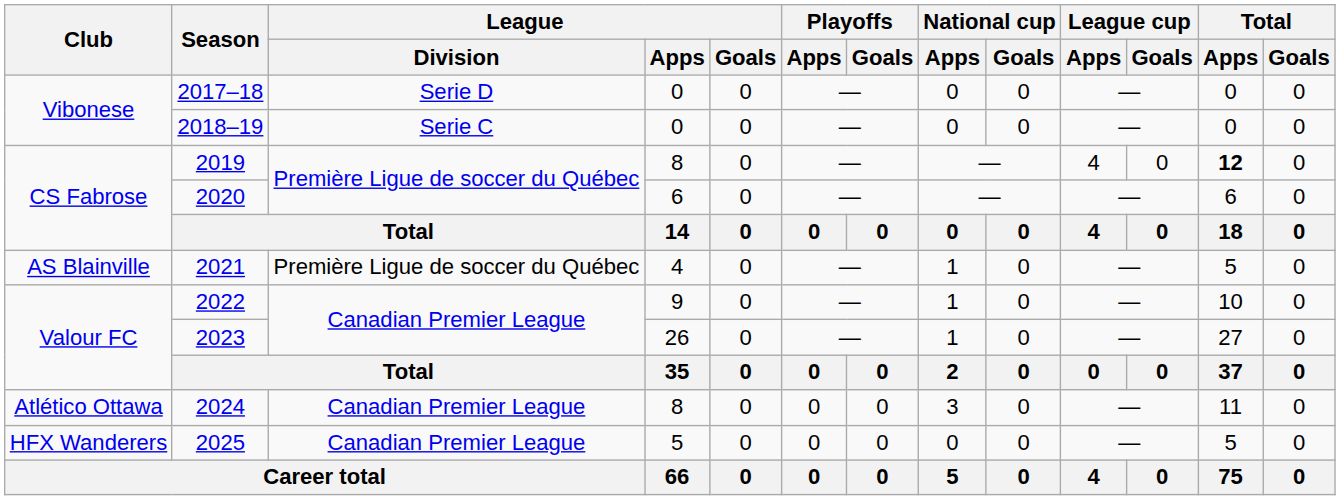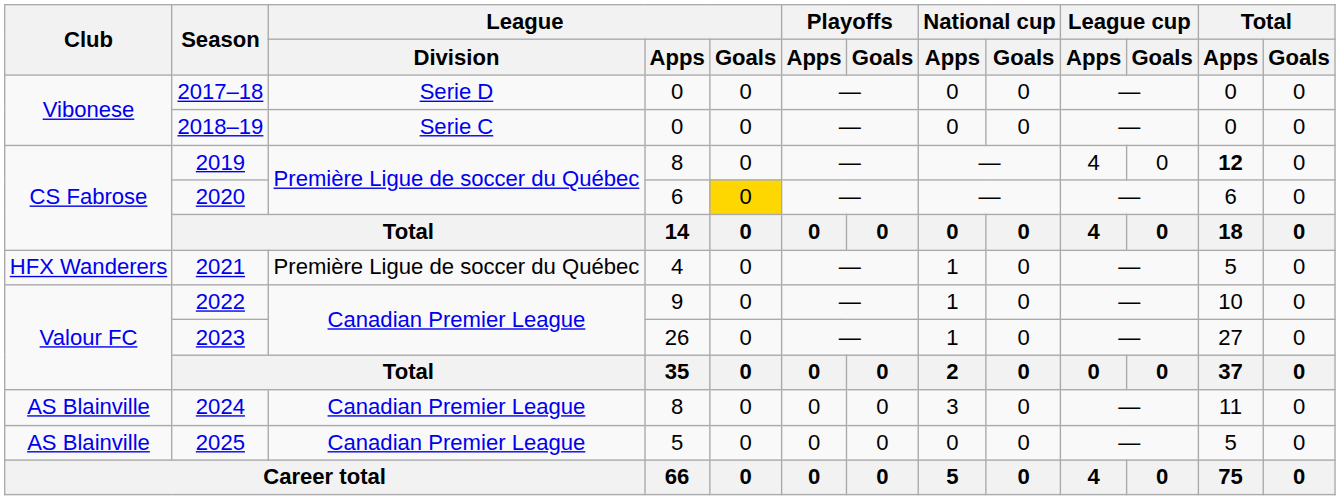2020 | League / Goals: no background -> gold background
2021 | Club: AS Blainville -> HFX Wanderers
2024 | Club: Atlético Ottawa -> AS Blainville
2025 | Club: HFX Wanderers -> AS Blainville
